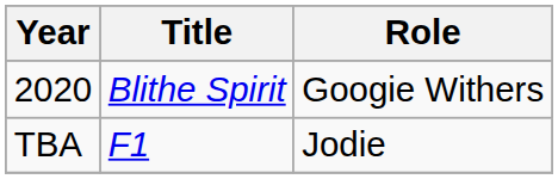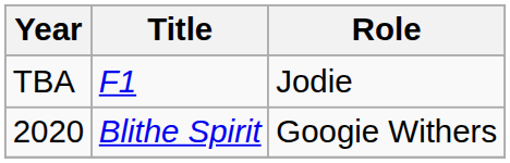rows swapped: 2020 <-> TBA
